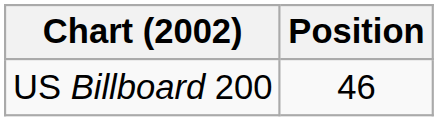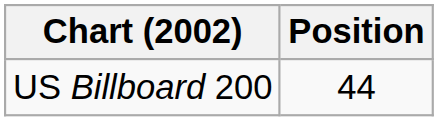US Billboard 200 | Position: 46 -> 44
